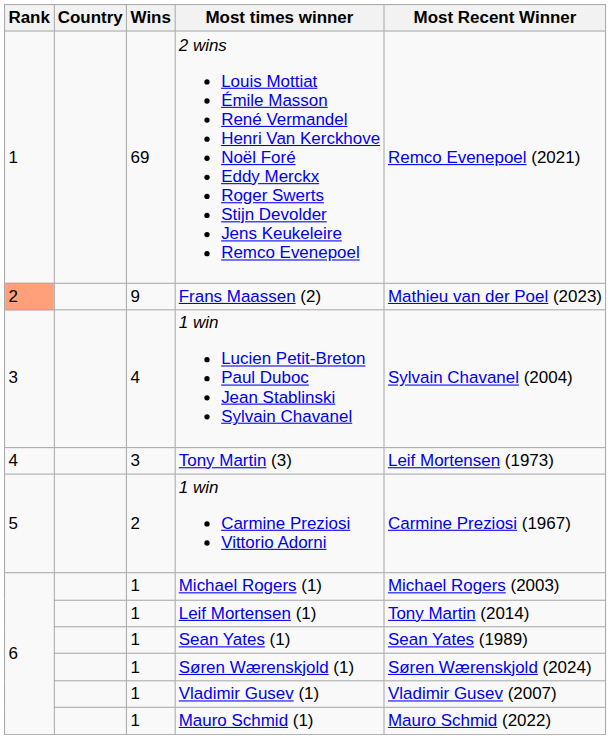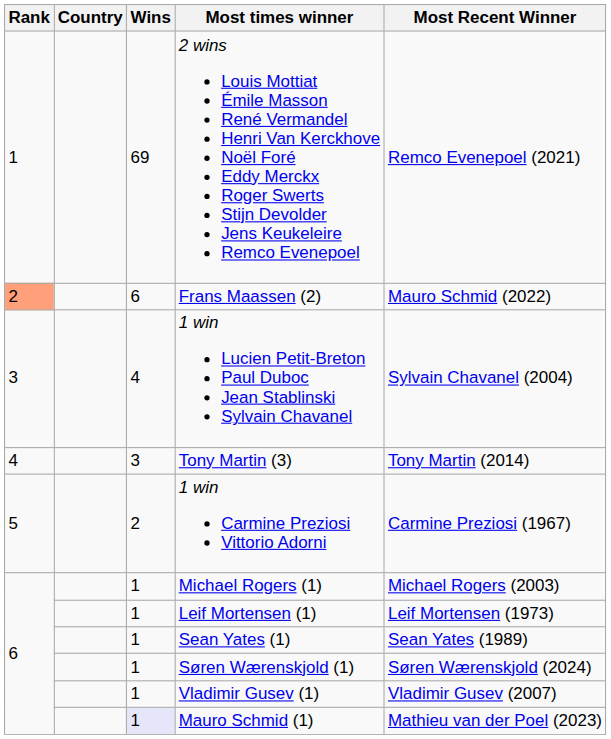Frans Maassen (2) | Wins: 9 -> 6
Frans Maassen (2) | Most Recent Winner: Mathieu van der Poel (2023) -> Mauro Schmid (2022)
Tony Martin (3) | Most Recent Winner: Leif Mortensen (1973) -> Tony Martin (2014)
Leif Mortensen (1) | Most Recent Winner: Tony Martin (2014) -> Leif Mortensen (1973)
Mauro Schmid (1) | Wins: no background -> lavender background
Mauro Schmid (1) | Most Recent Winner: Mauro Schmid (2022) -> Mathieu van der Poel (2023)
